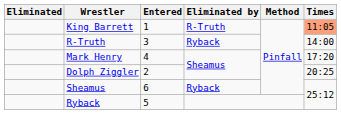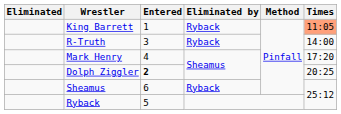King Barrett | Eliminated by: R-Truth -> Ryback
Dolph Ziggler | Entered: normal -> bold
